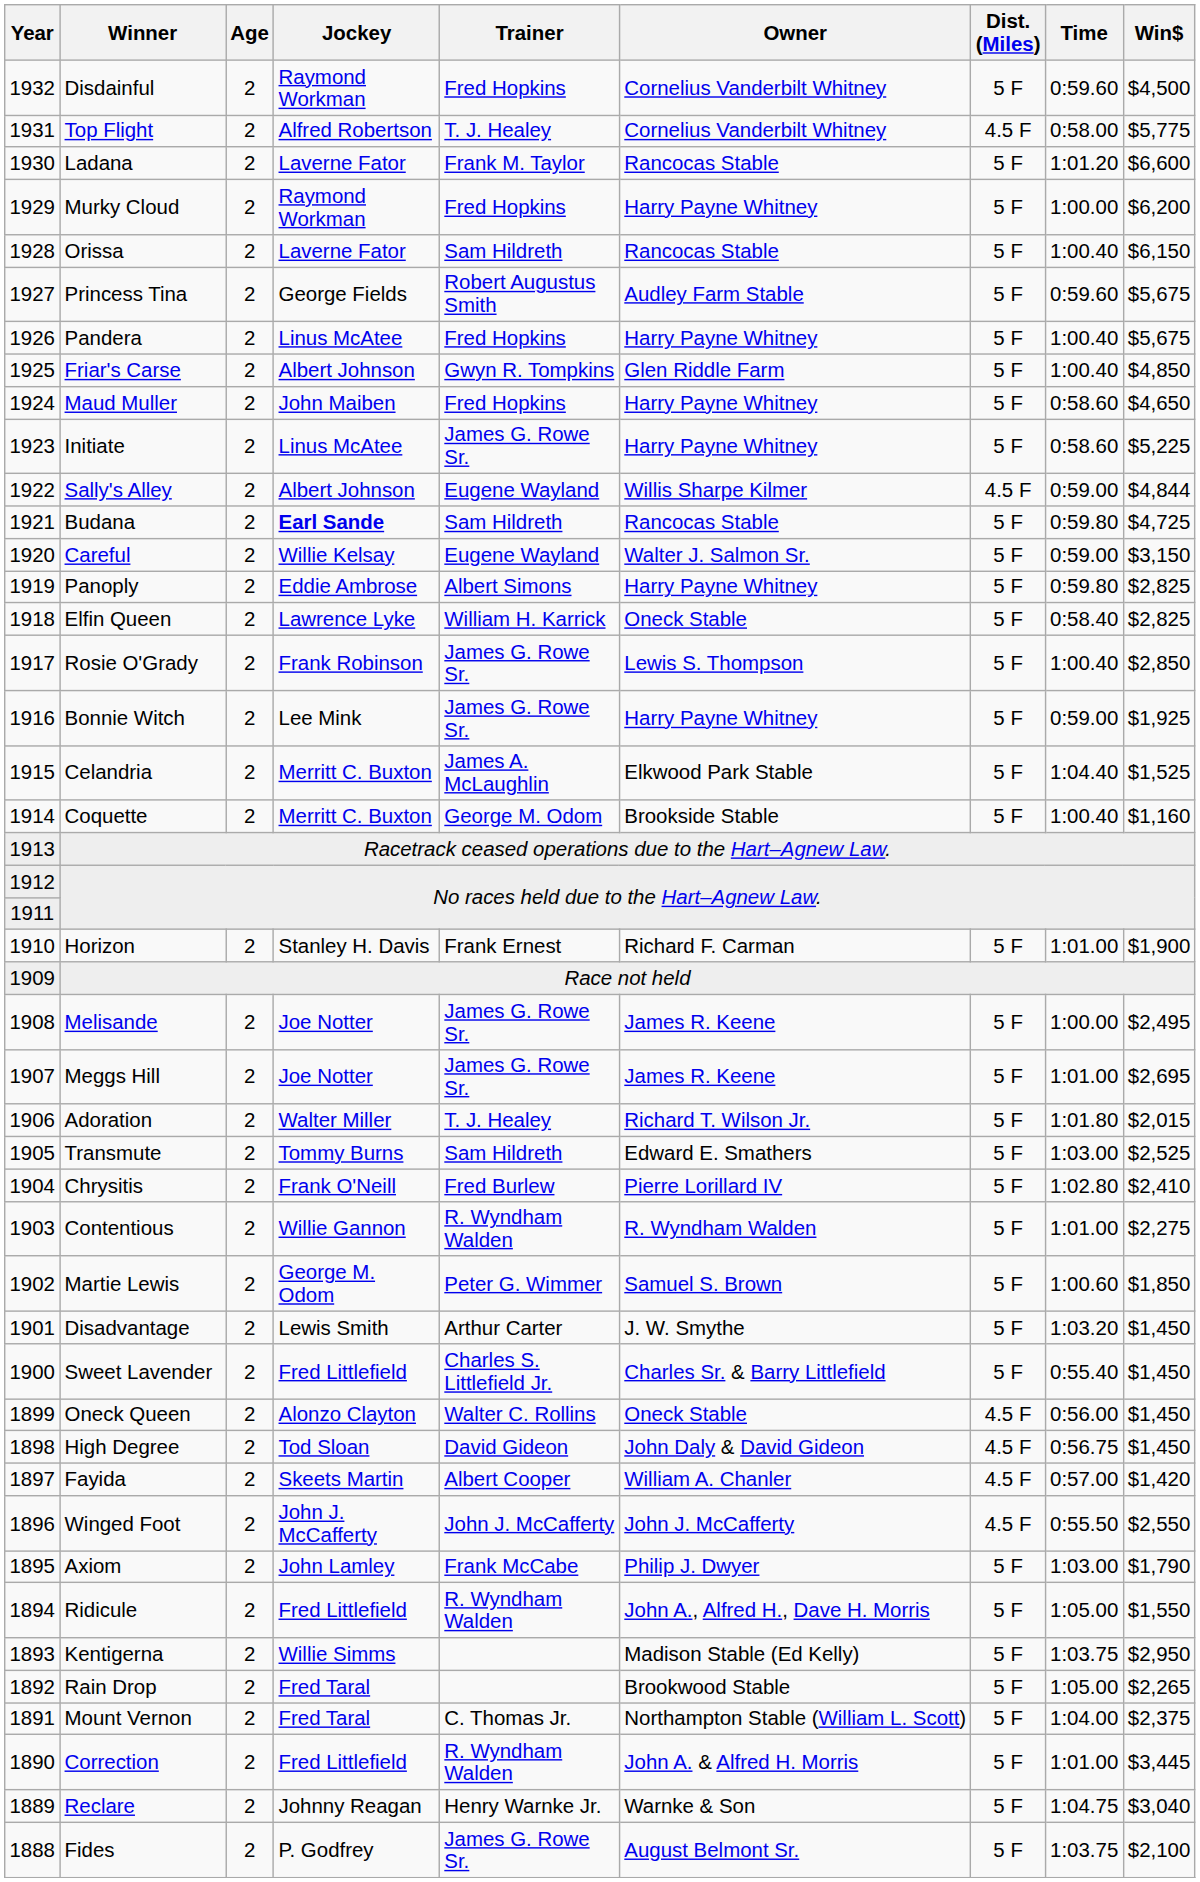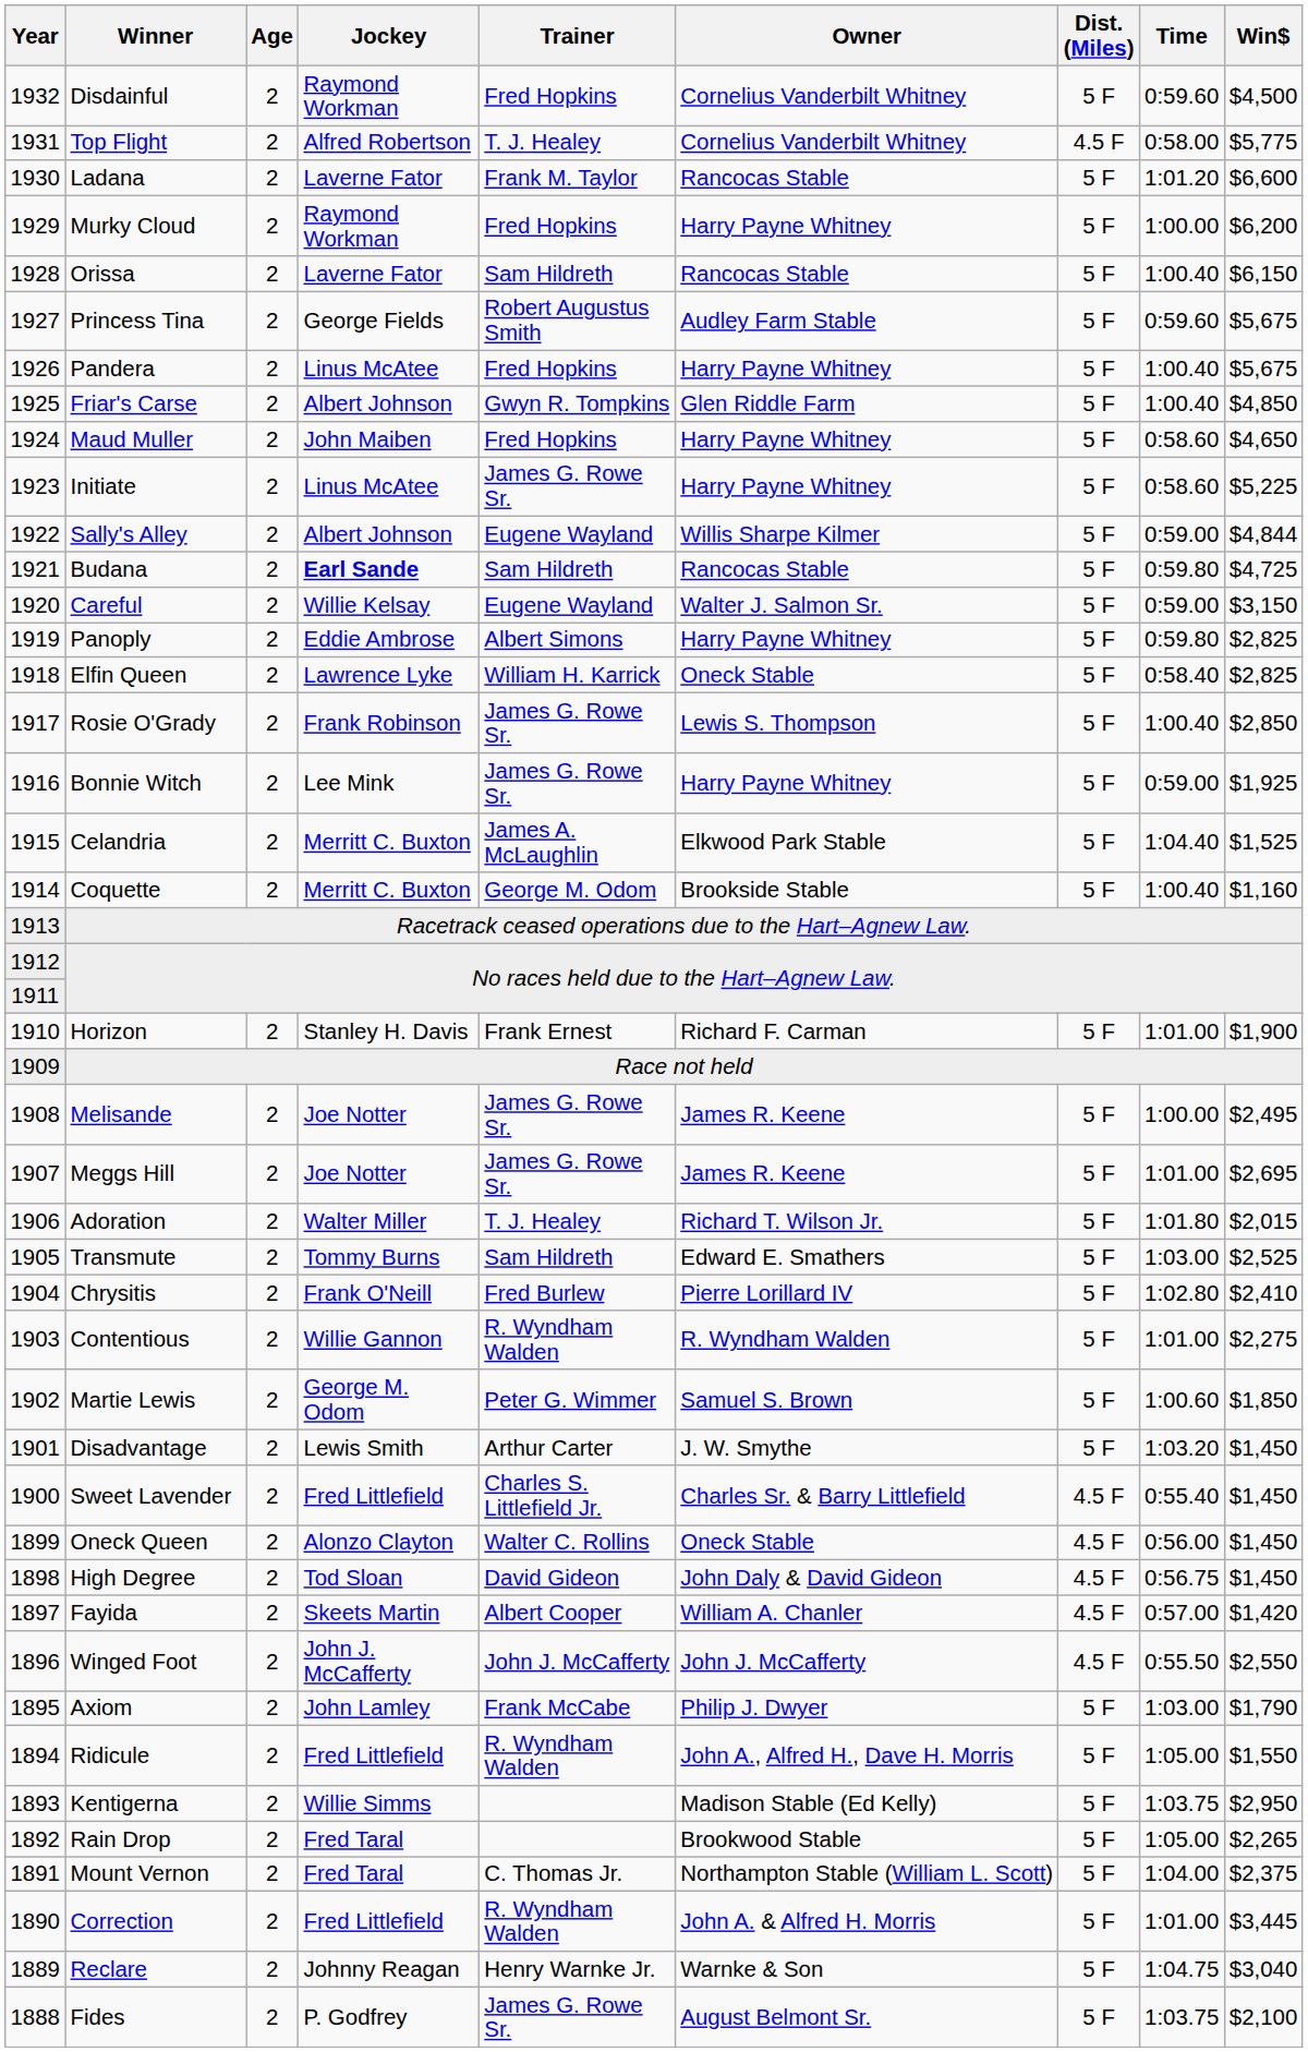Sally's Alley | Dist. (Miles): 4.5 F -> 5 F
Sweet Lavender | Dist. (Miles): 5 F -> 4.5 F
